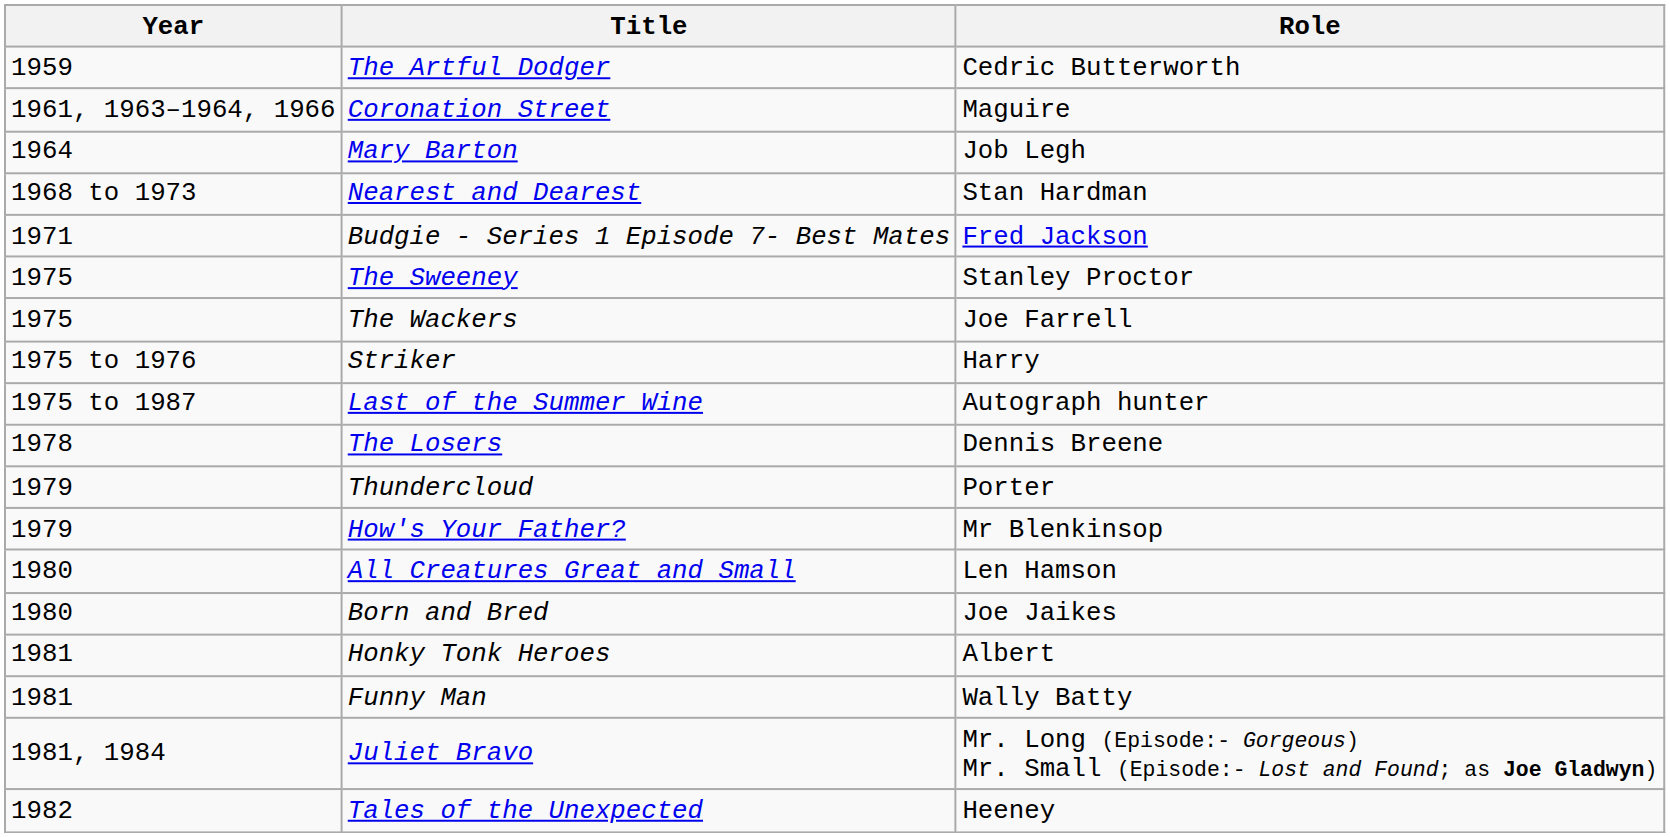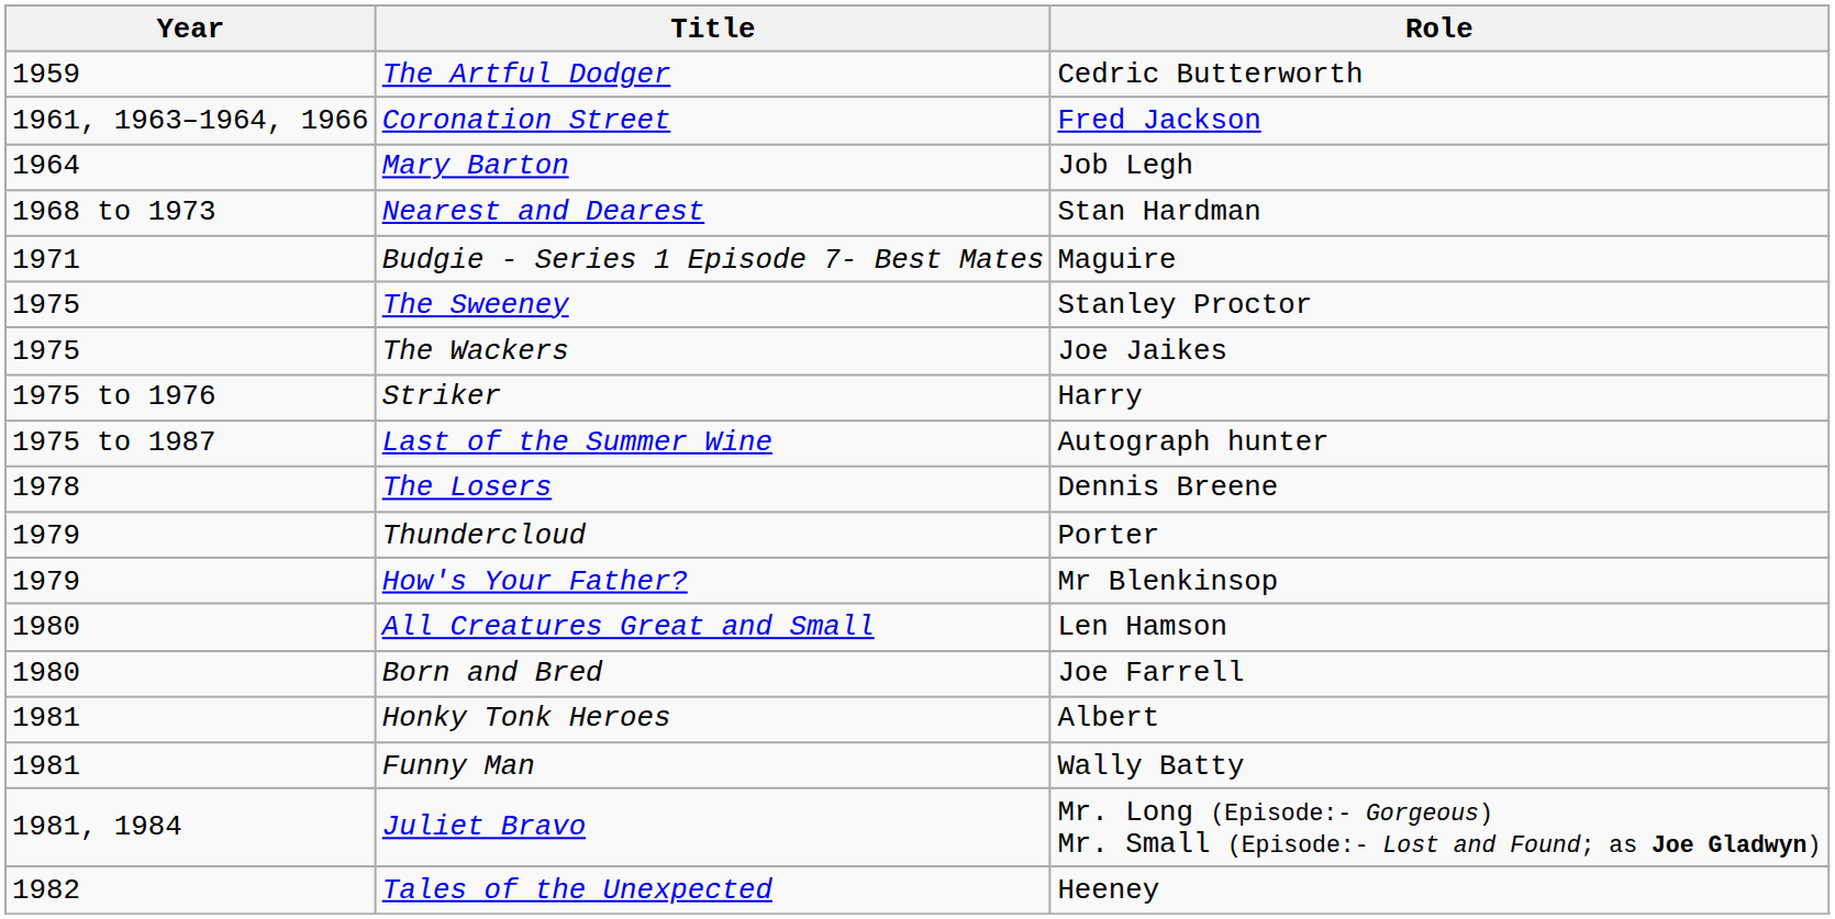Coronation Street | Role: Maguire -> Fred Jackson
Budgie - Series 1 Episode 7- Best Mates | Role: Fred Jackson -> Maguire
The Wackers | Role: Joe Farrell -> Joe Jaikes
Born and Bred | Role: Joe Jaikes -> Joe Farrell
